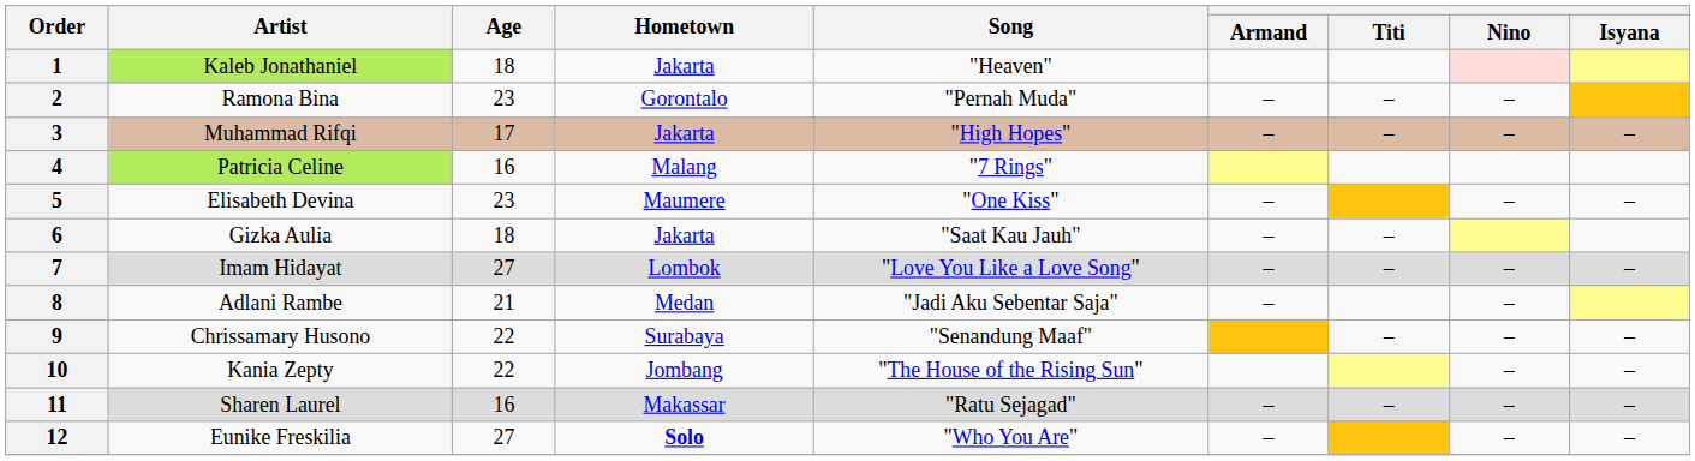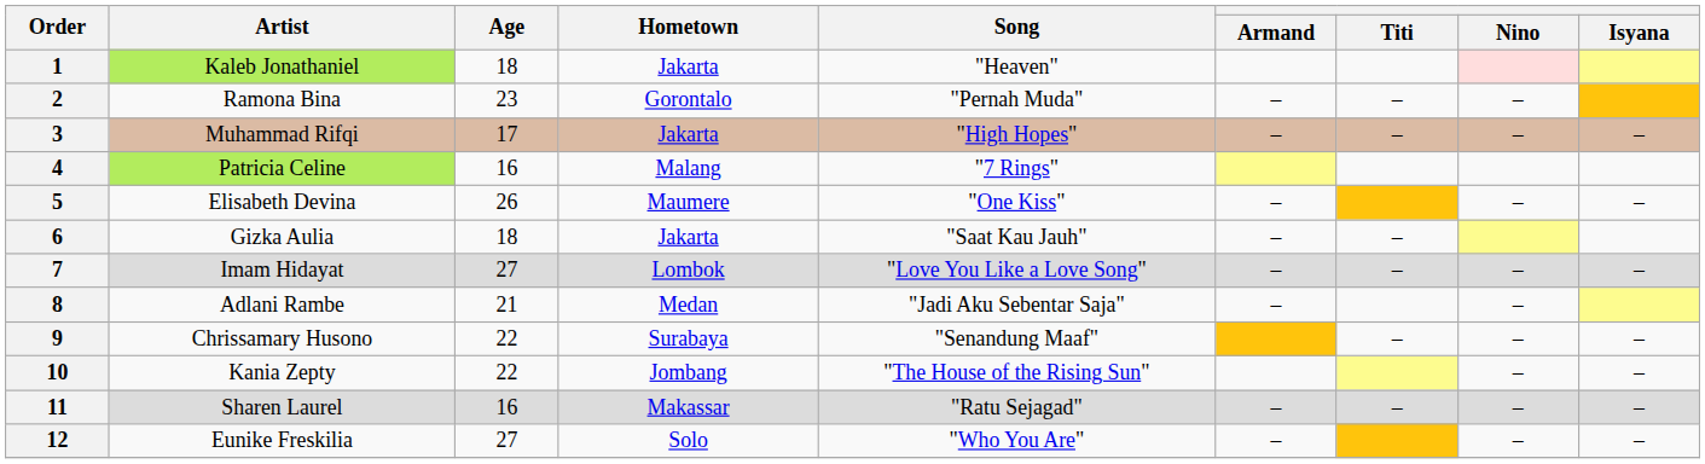5 | Age: 23 -> 26
12 | Hometown: bold -> normal
